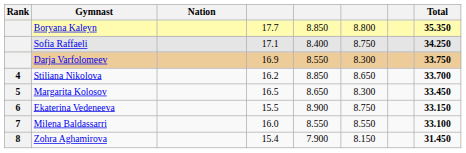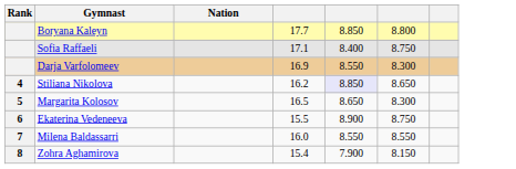- column: Total | 35.350 | 34.250 | 33.750 | 33.700 | 33.450 | 33.150 | 33.100 | 31.450
Stiliana Nikolova | column 5: no background -> lavender background
